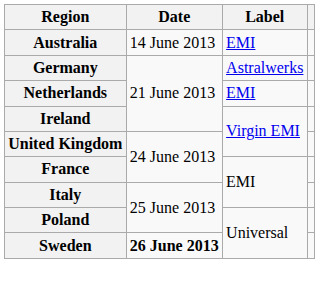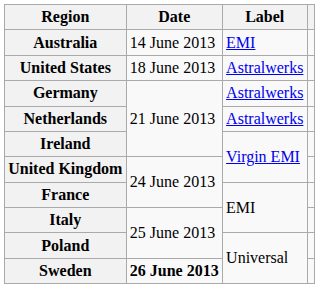+ row: United States | 18 June 2013 | Astralwerks
Netherlands | Label: EMI -> Astralwerks
